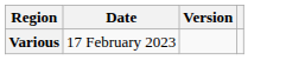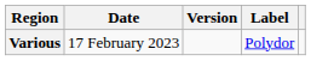+ column: Label | Polydor
